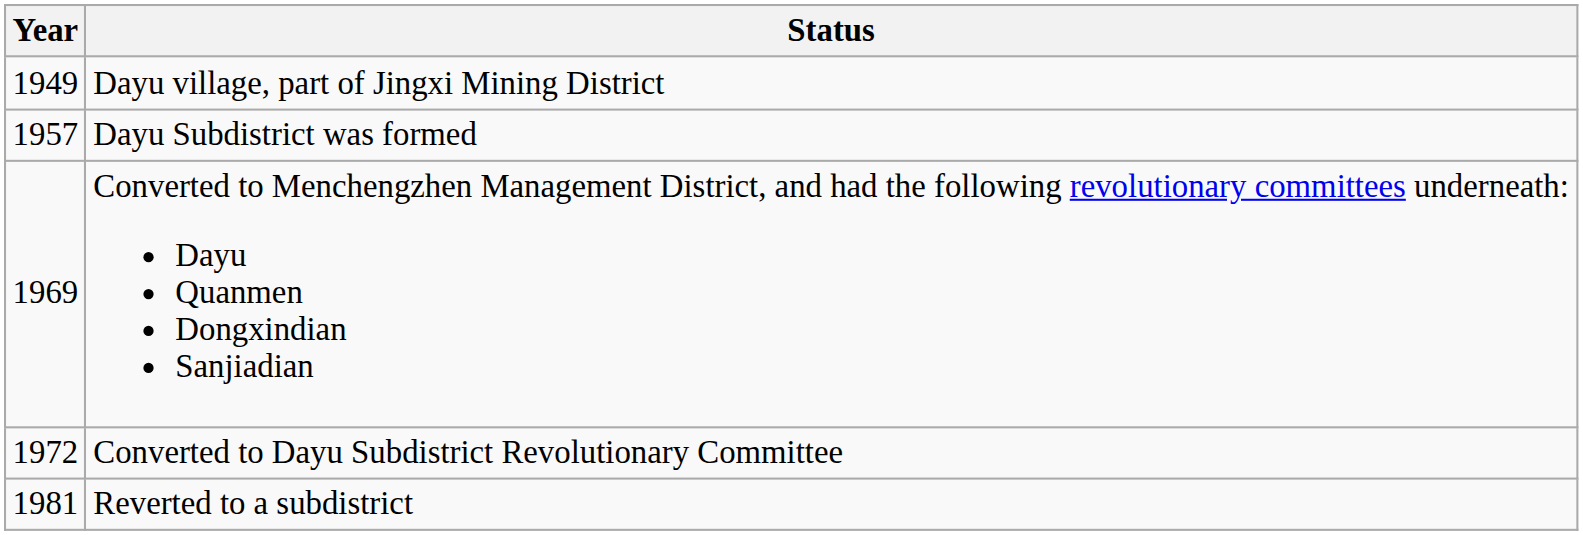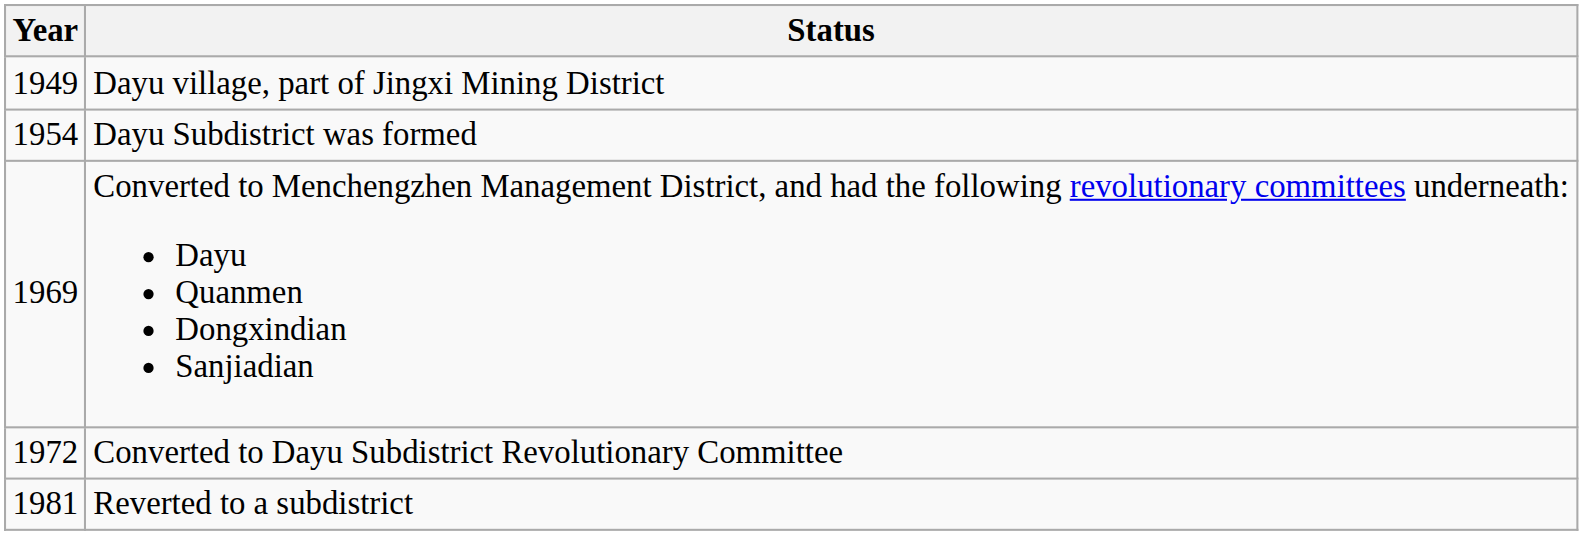Dayu Subdistrict was formed | Year: 1957 -> 1954
